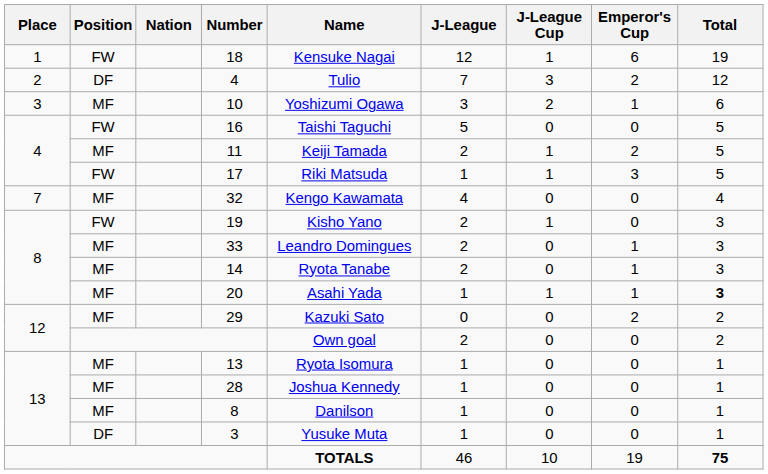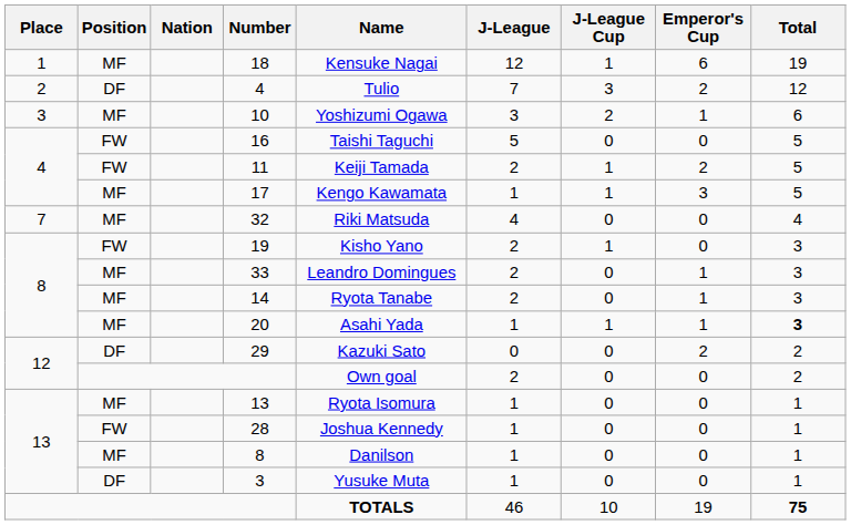18 | Position: FW -> MF
11 | Position: MF -> FW
17 | Position: FW -> MF
17 | Name: Riki Matsuda -> Kengo Kawamata
32 | Name: Kengo Kawamata -> Riki Matsuda
29 | Position: MF -> DF
28 | Position: MF -> FW
